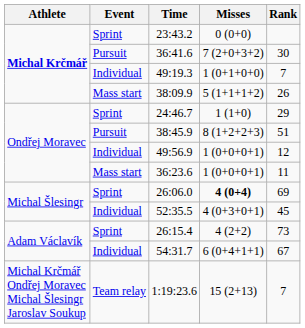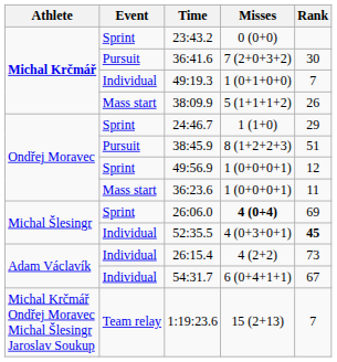49:56.9 | Event: Individual -> Sprint
52:35.5 | Rank: normal -> bold
26:15.4 | Event: Sprint -> Individual
